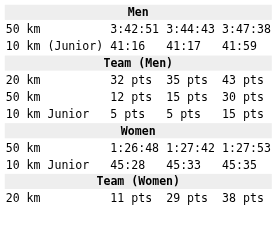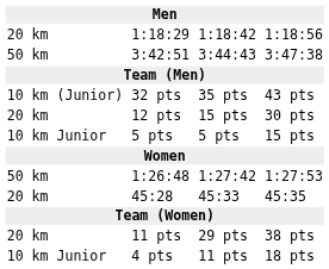+ row: 20 km | 1:18:29 | 1:18:42 | 1:18:56
- row: 10 km (Junior) | 41:16 | 41:17 | 41:59
32 pts | column 1: 20 km -> 10 km (Junior)
12 pts | column 1: 50 km -> 20 km
45:28 | column 1: 10 km Junior -> 20 km
+ row: 10 km Junior | 4 pts | 11 pts | 18 pts
